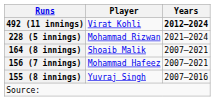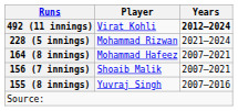164 (8 innings) | Player: Shoaib Malik -> Mohammad Hafeez
156 (7 innings) | Player: Mohammad Hafeez -> Shoaib Malik
